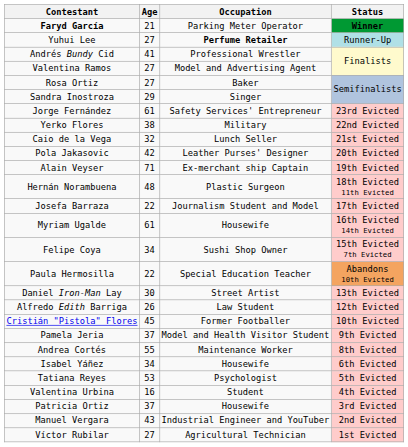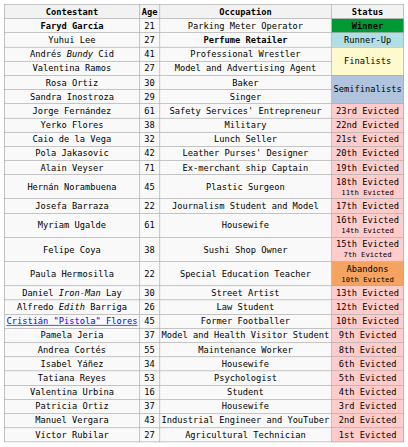Rosa Ortiz | Age: 27 -> 30
Hernán Norambuena | Age: 48 -> 45
Felipe Coya | Age: 34 -> 38
